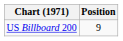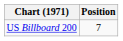US Billboard 200 | Position: 9 -> 7
